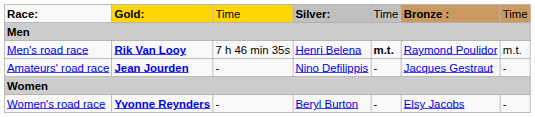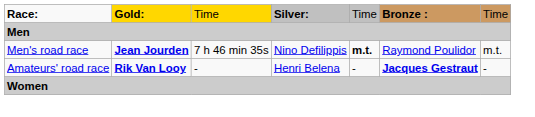Men's road race | column 2: Rik Van Looy -> Jean Jourden
Men's road race | column 4: Henri Belena -> Nino Defilippis
Amateurs' road race | column 2: Jean Jourden -> Rik Van Looy
Amateurs' road race | column 4: Nino Defilippis -> Henri Belena
Amateurs' road race | column 6: normal -> bold
- row: Women's road race | Yvonne Reynders | - | Beryl Burton | - | Elsy Jacobs | -
